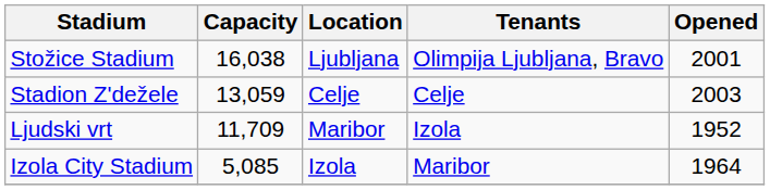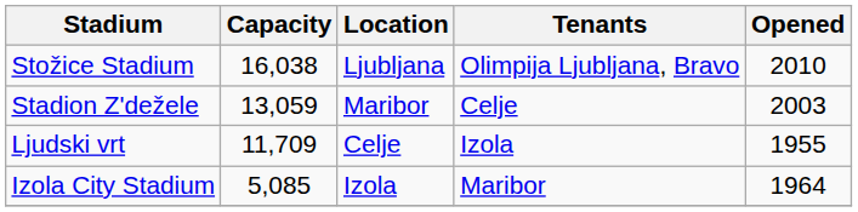Stožice Stadium | Opened: 2001 -> 2010
Stadion Z'dežele | Location: Celje -> Maribor
Ljudski vrt | Location: Maribor -> Celje
Ljudski vrt | Opened: 1952 -> 1955
